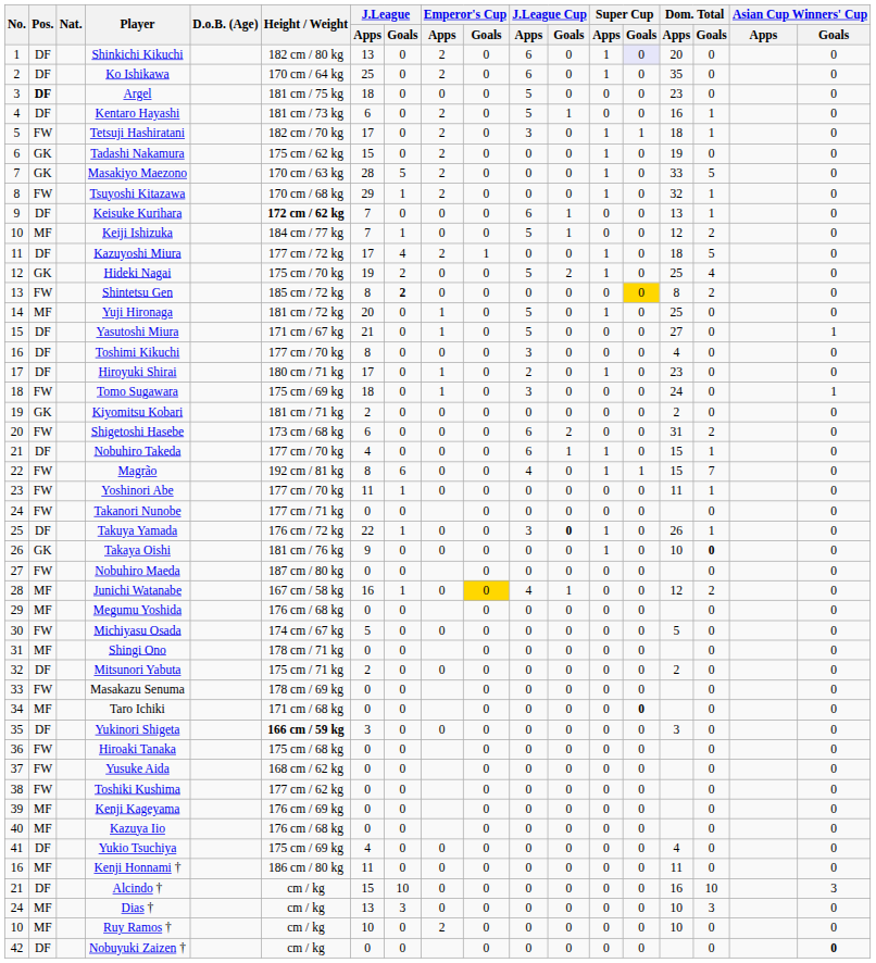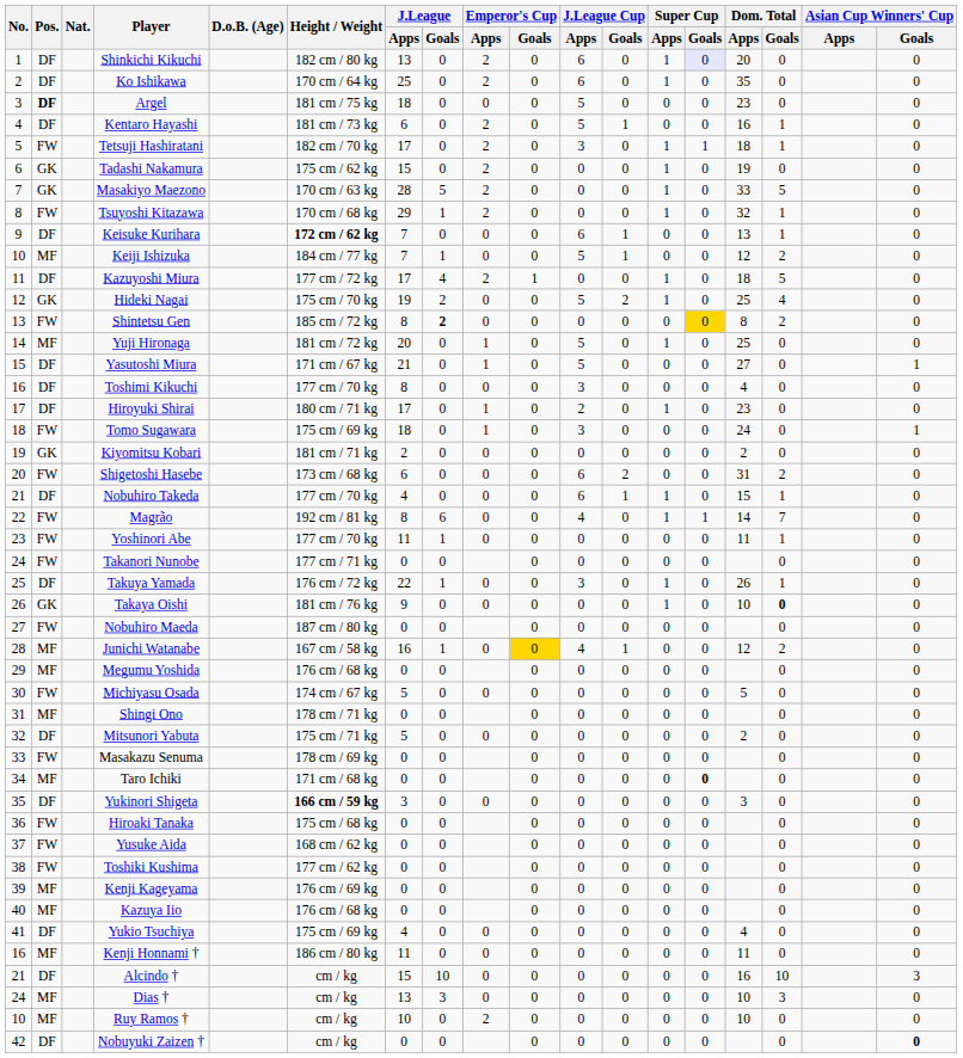Magrão | Dom. Total / Apps: 15 -> 14
Takuya Yamada | J.League Cup / Goals: bold -> normal
Mitsunori Yabuta | J.League / Apps: 2 -> 5
